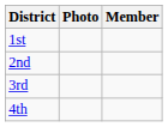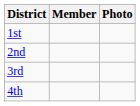columns swapped: Member <-> Photo
